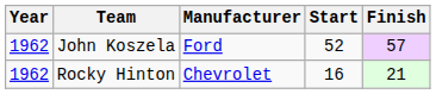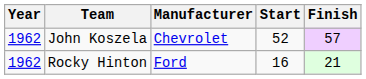John Koszela | Manufacturer: Ford -> Chevrolet
Rocky Hinton | Manufacturer: Chevrolet -> Ford
